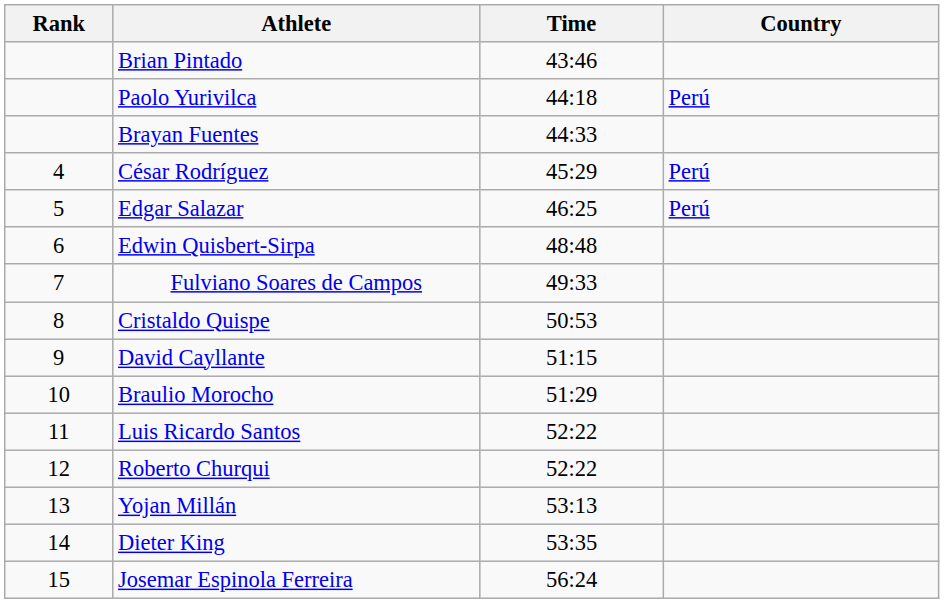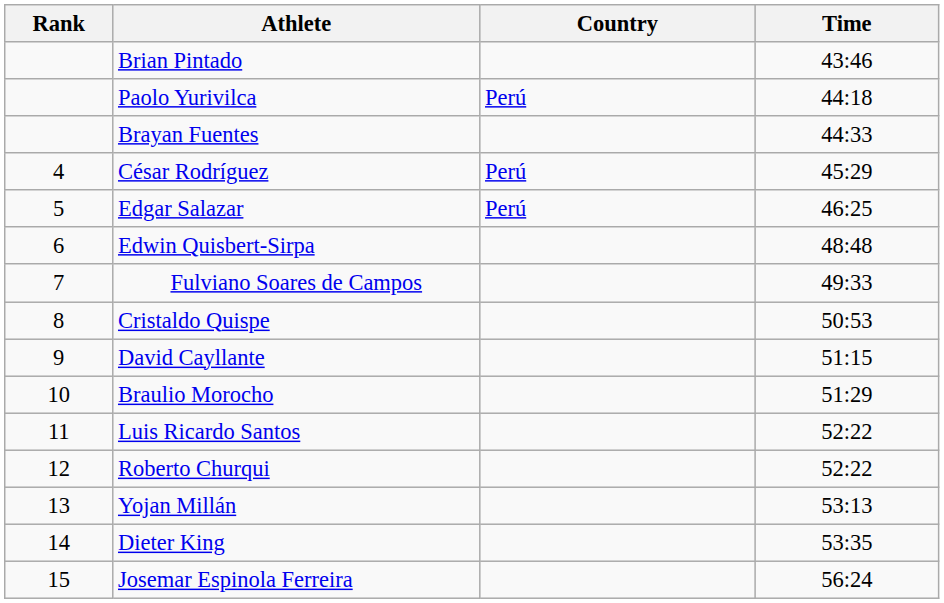columns swapped: Country <-> Time
